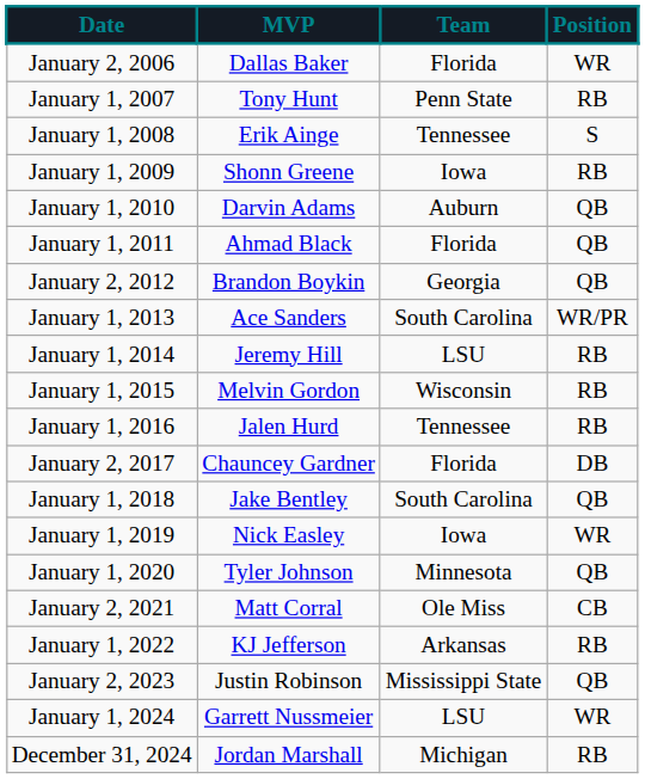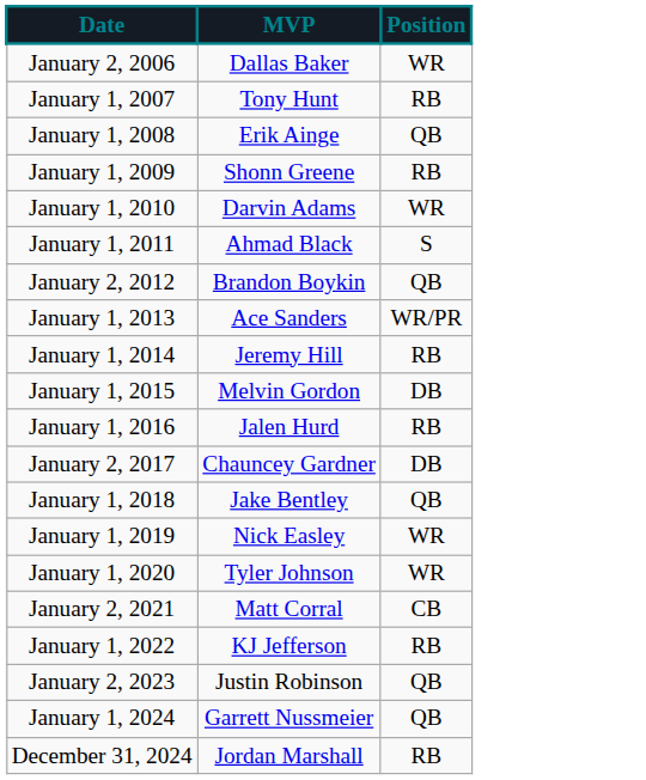- column: Team | Florida | Penn State | Tennessee | Iowa | Auburn | Florida | Georgia | South Carolina | LSU | Wisconsin | Tennessee | Florida | South Carolina | Iowa | Minnesota | Ole Miss | Arkansas | Mississippi State | LSU | Michigan
January 1, 2008 | Position: S -> QB
January 1, 2010 | Position: QB -> WR
January 1, 2011 | Position: QB -> S
January 1, 2015 | Position: RB -> DB
January 1, 2020 | Position: QB -> WR
January 1, 2024 | Position: WR -> QB
